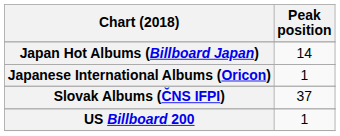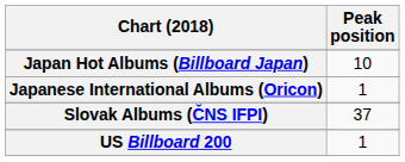Japan Hot Albums (Billboard Japan) | Peak position: 14 -> 10
